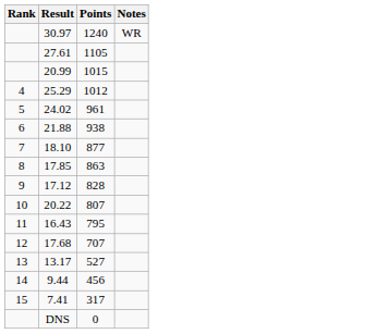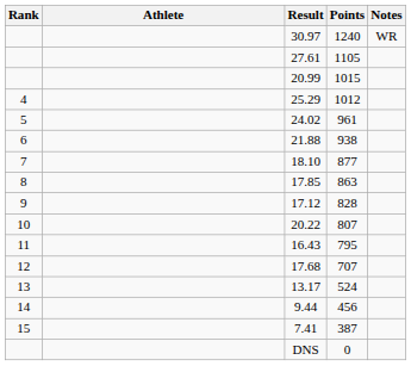+ column: Athlete
13.17 | Points: 527 -> 524
7.41 | Points: 317 -> 387
